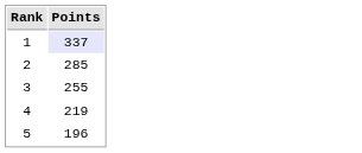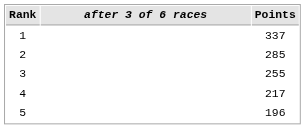+ column: after 3 of 6 races
1 | Points: lavender background -> no background
4 | Points: 219 -> 217
